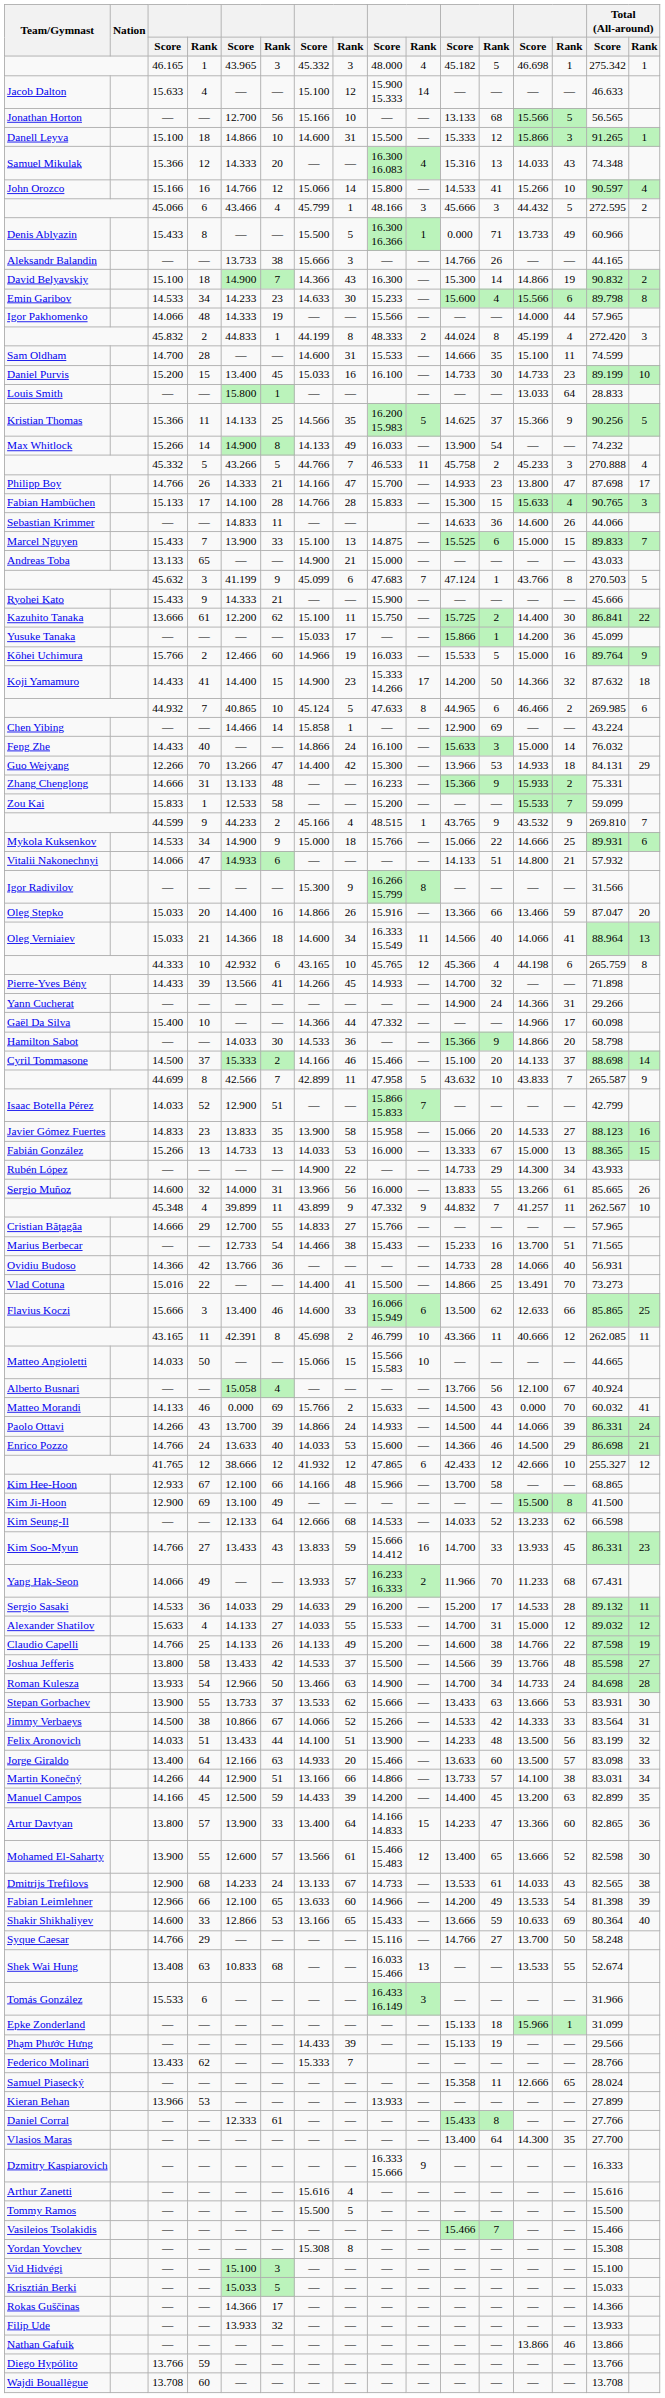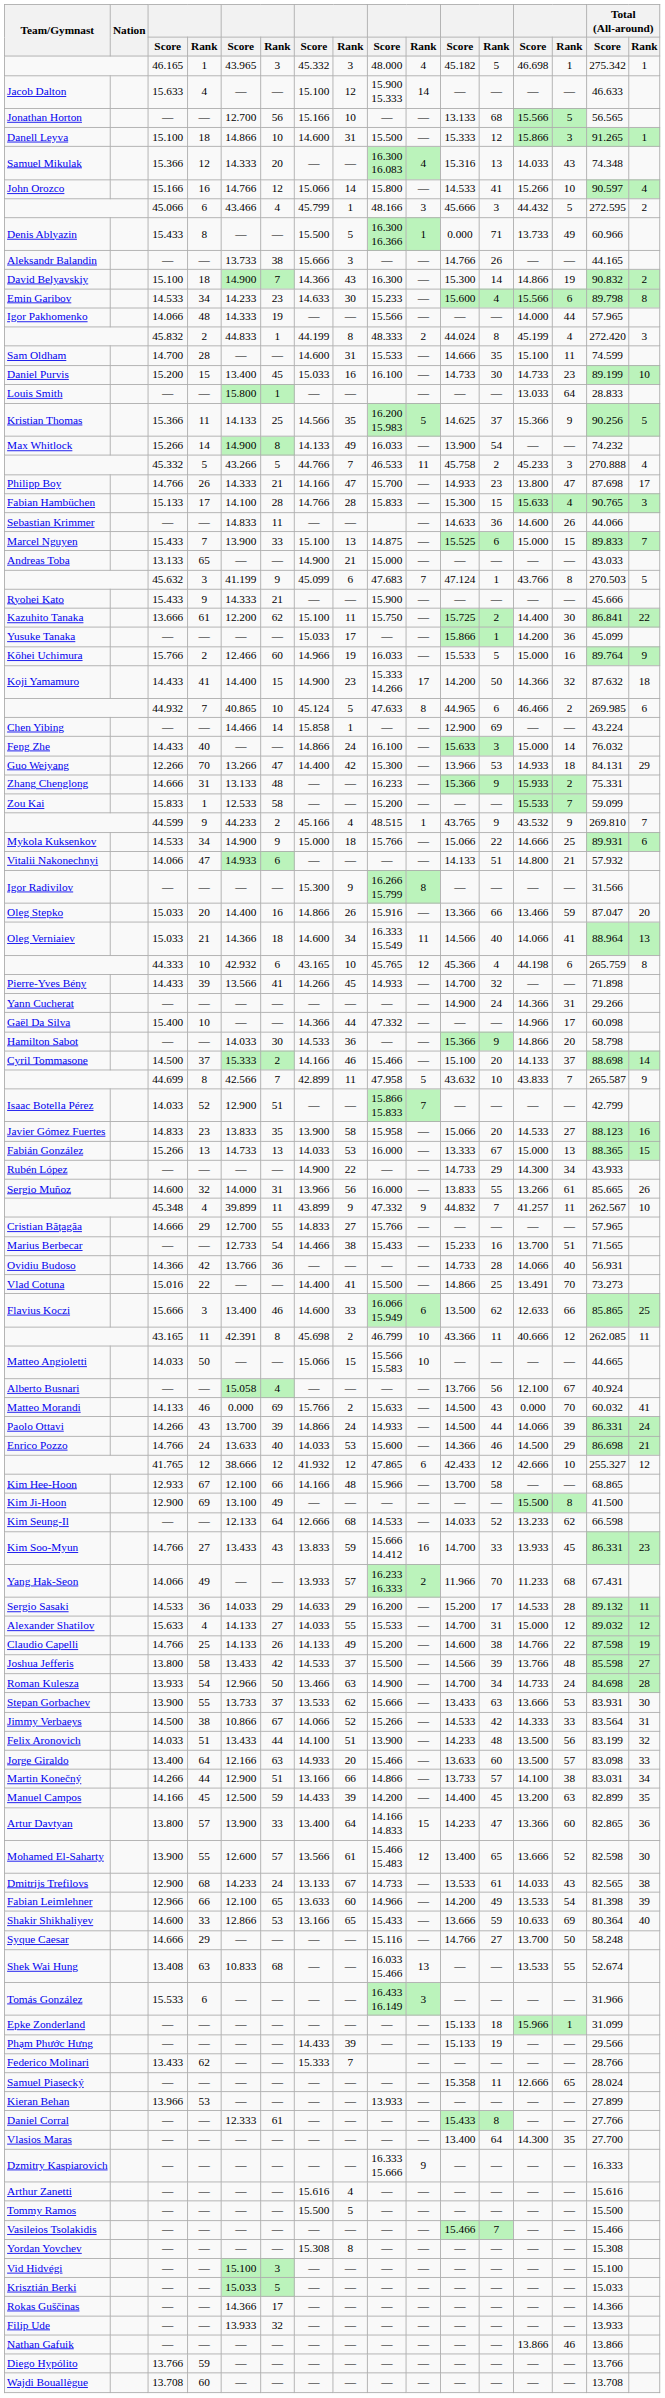Syque Caesar | column 3: 14.766 -> 14.666
